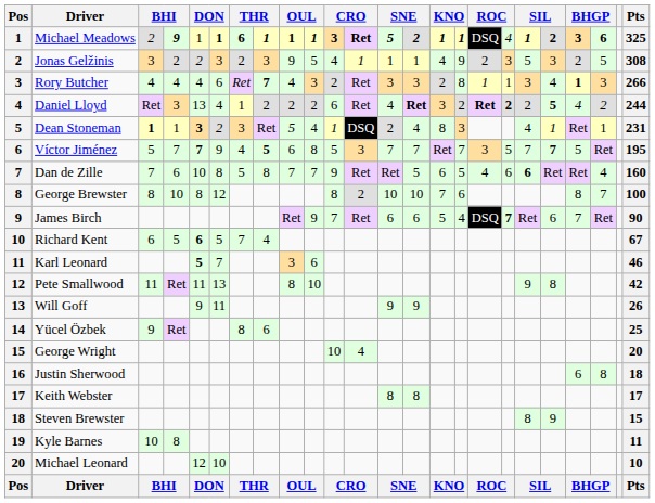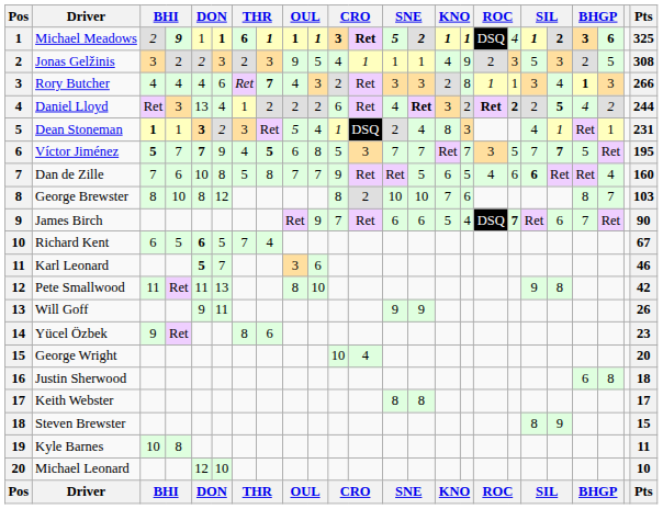Víctor Jiménez | column 3: normal -> bold
George Brewster | Pts: 100 -> 103
Yücel Özbek | Pts: 25 -> 23
